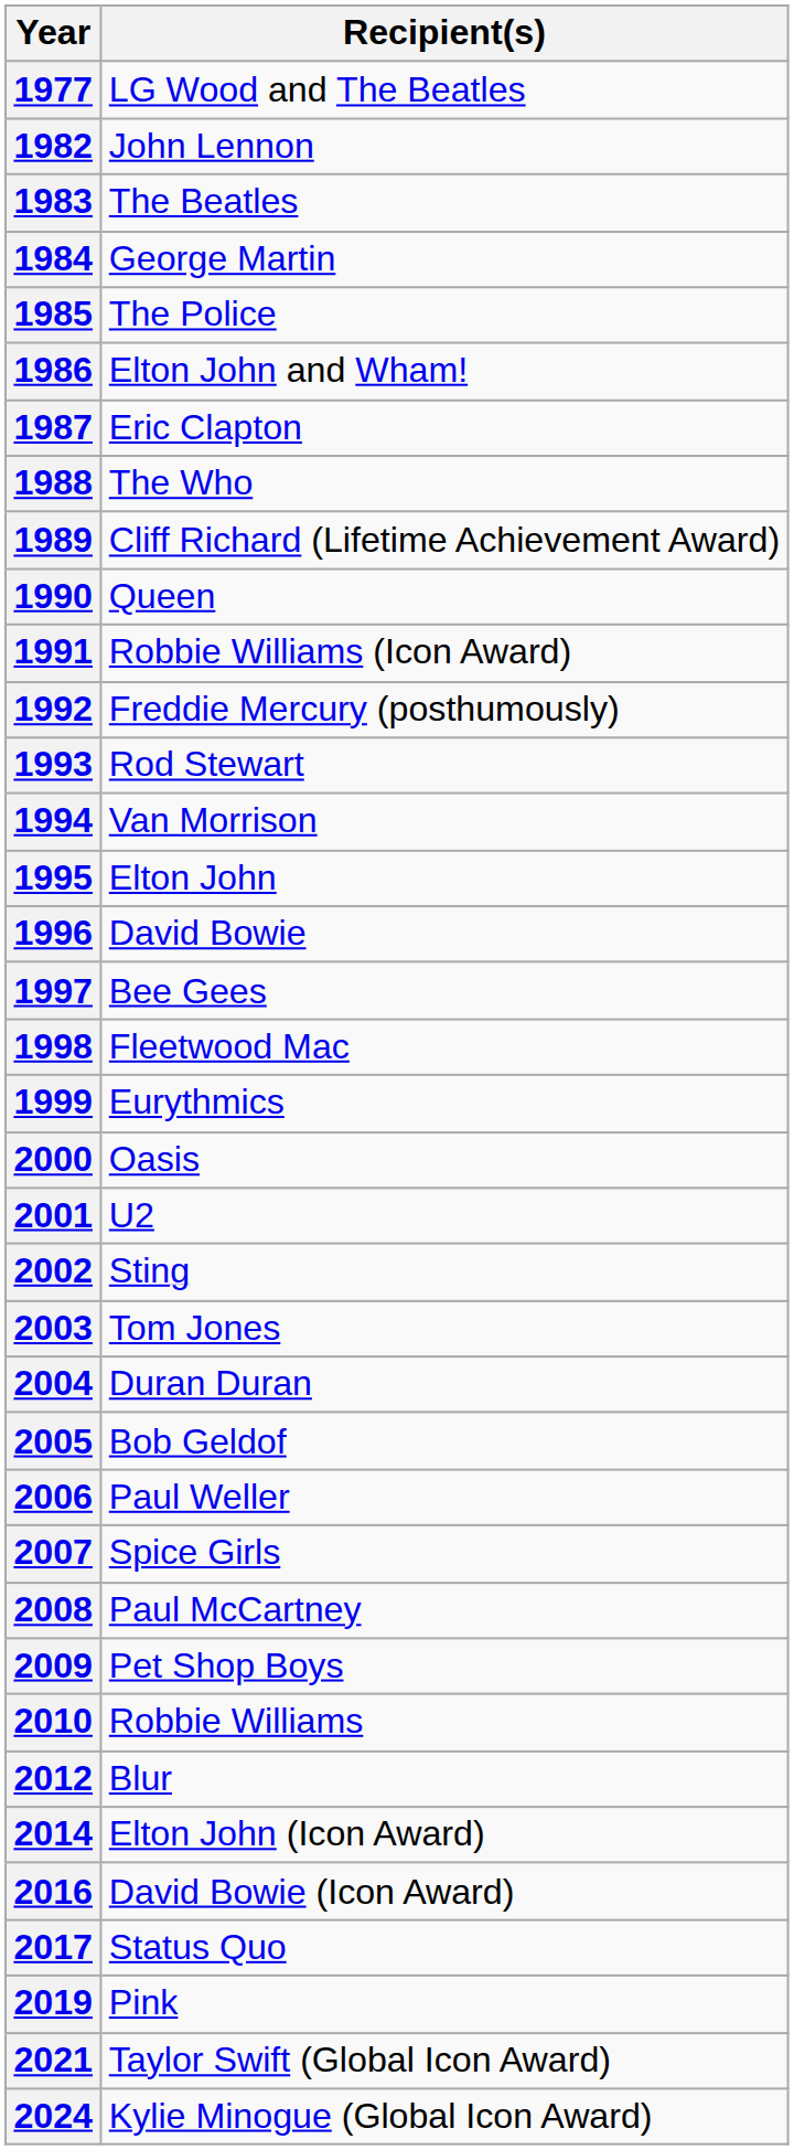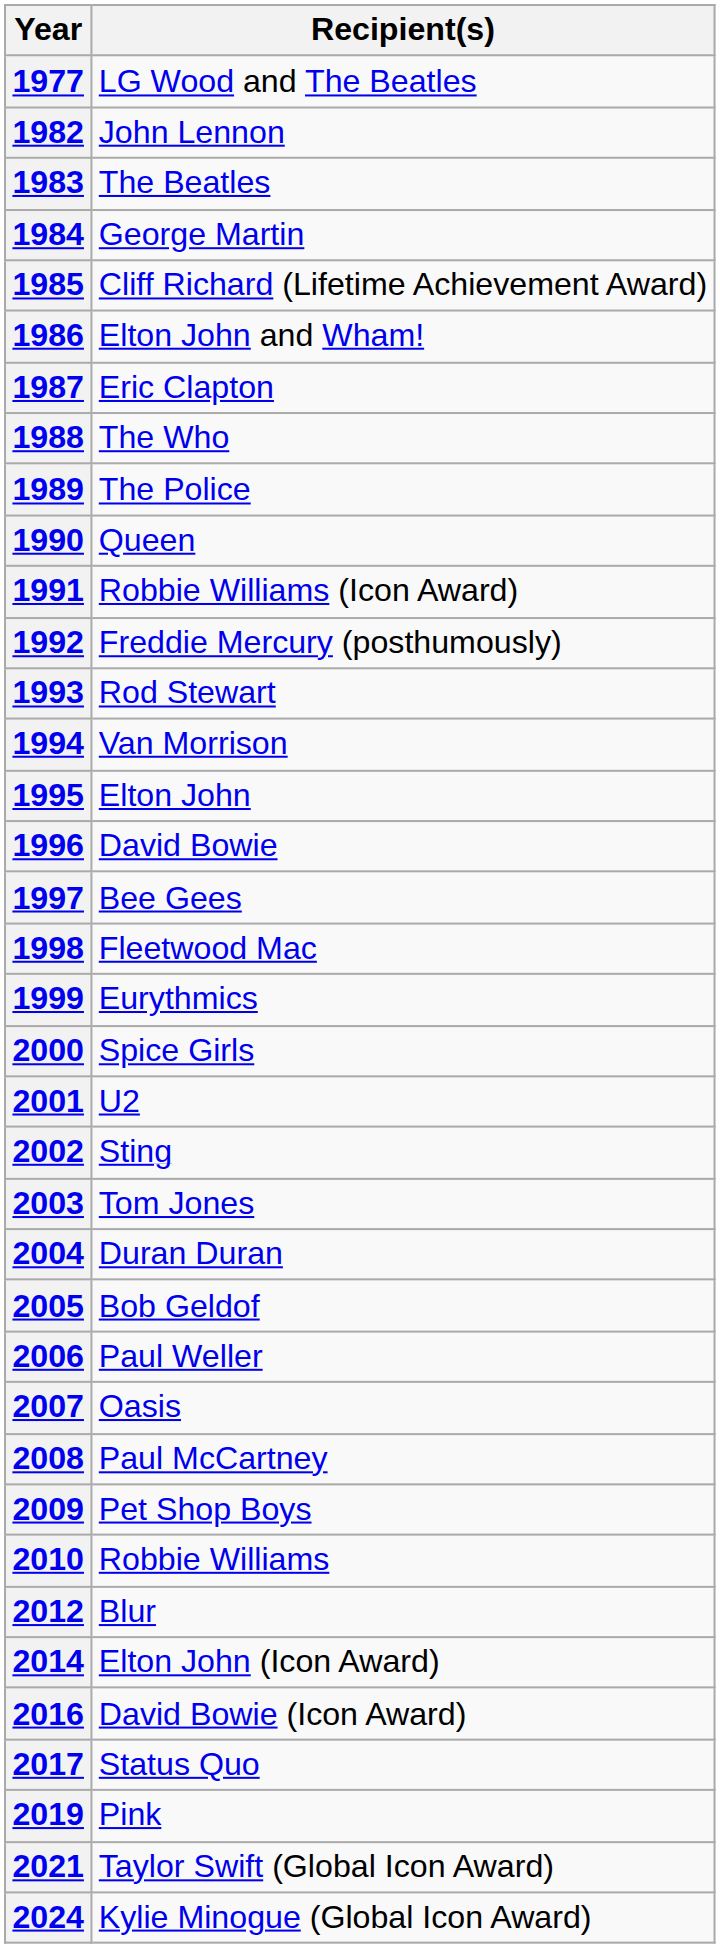1985 | Recipient(s): The Police -> Cliff Richard (Lifetime Achievement Award)
1989 | Recipient(s): Cliff Richard (Lifetime Achievement Award) -> The Police
2000 | Recipient(s): Oasis -> Spice Girls
2007 | Recipient(s): Spice Girls -> Oasis
